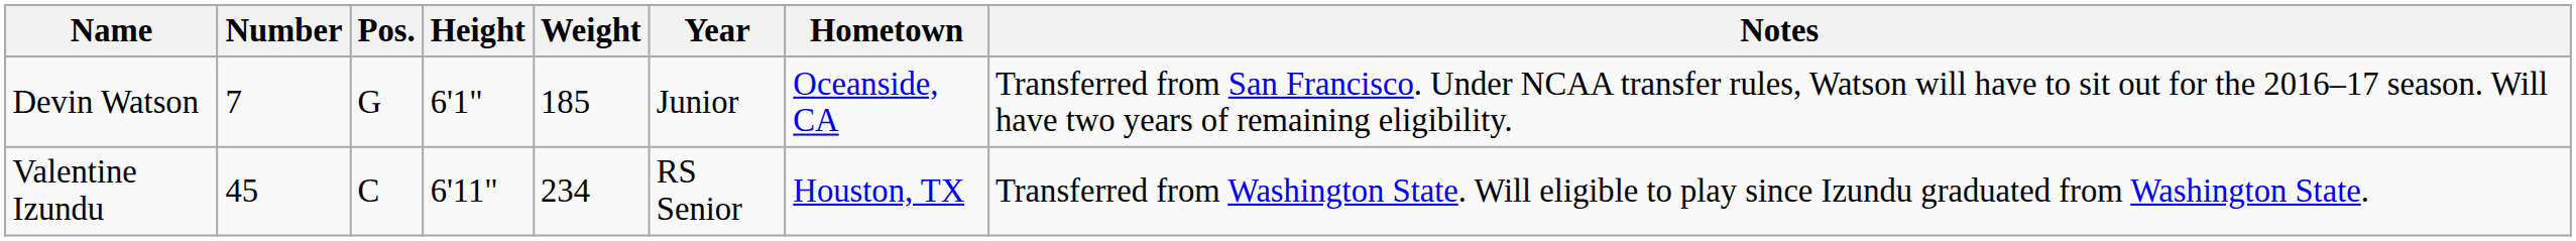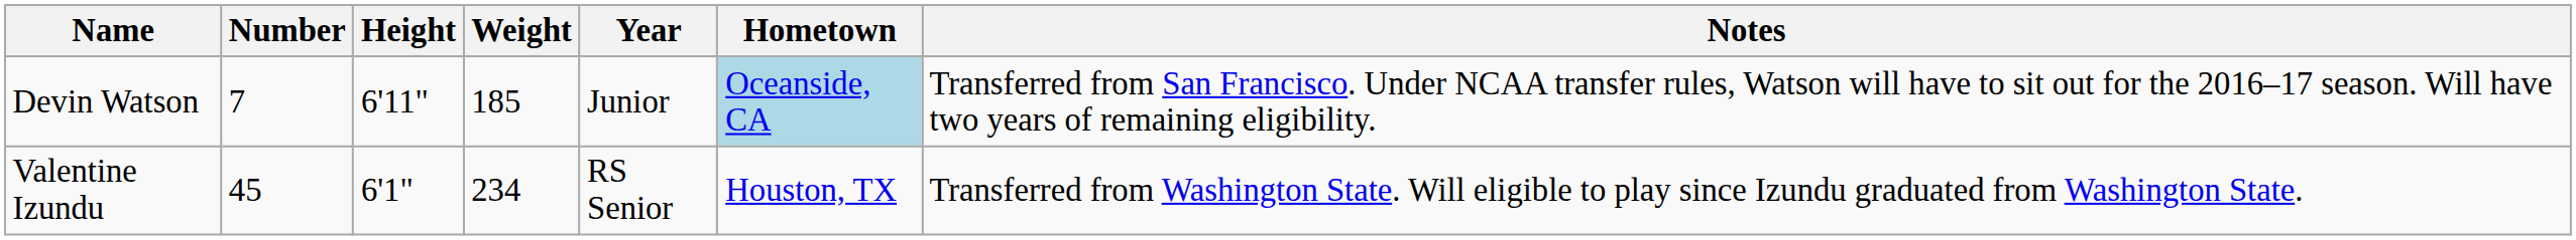- column: Pos. | G | C
Devin Watson | Height: 6'1" -> 6'11"
Devin Watson | Hometown: no background -> lightblue background
Valentine Izundu | Height: 6'11" -> 6'1"
